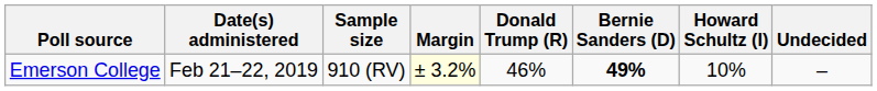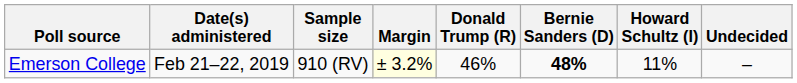Emerson College | Bernie Sanders (D): 49% -> 48%
Emerson College | Howard Schultz (I): 10% -> 11%
